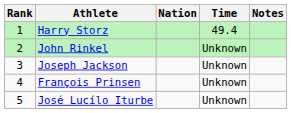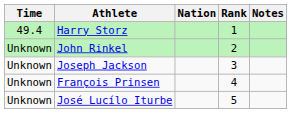columns swapped: Rank <-> Time
